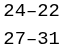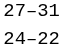rows swapped: 24–22 <-> 27–31
